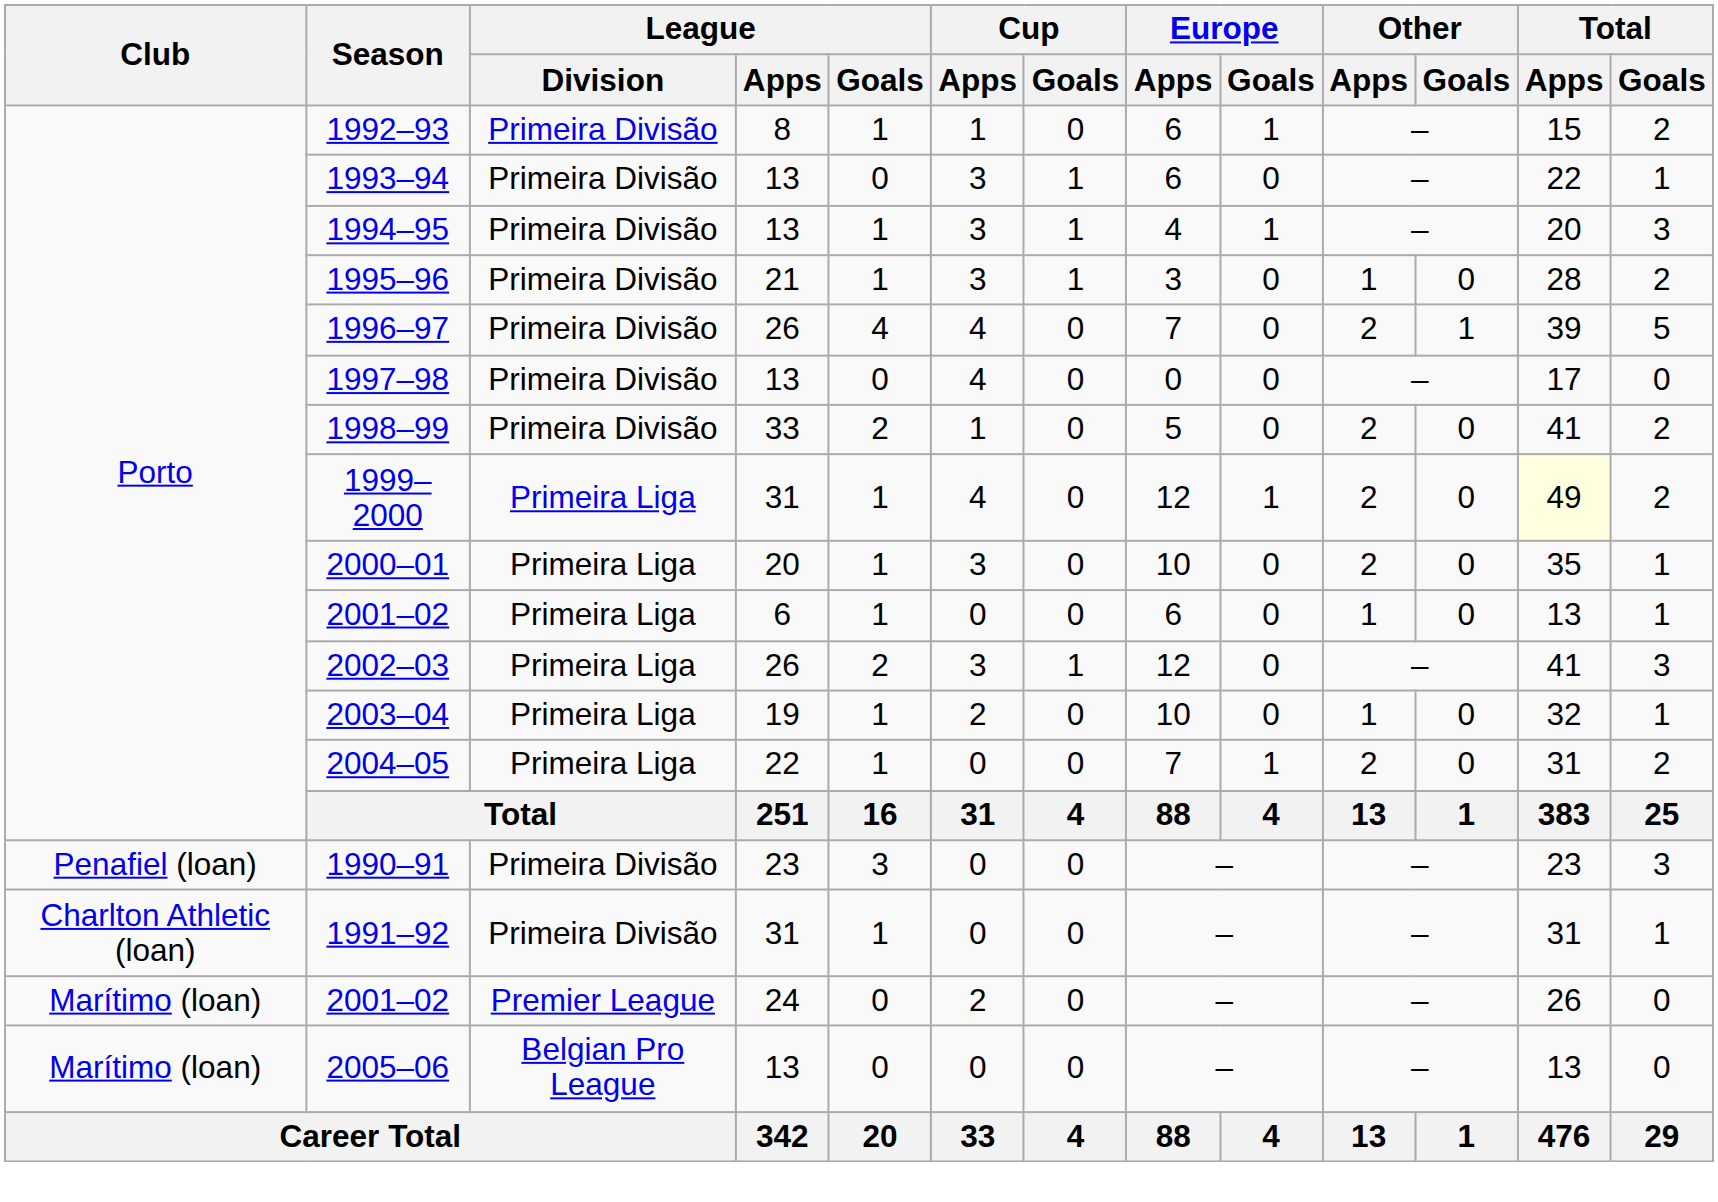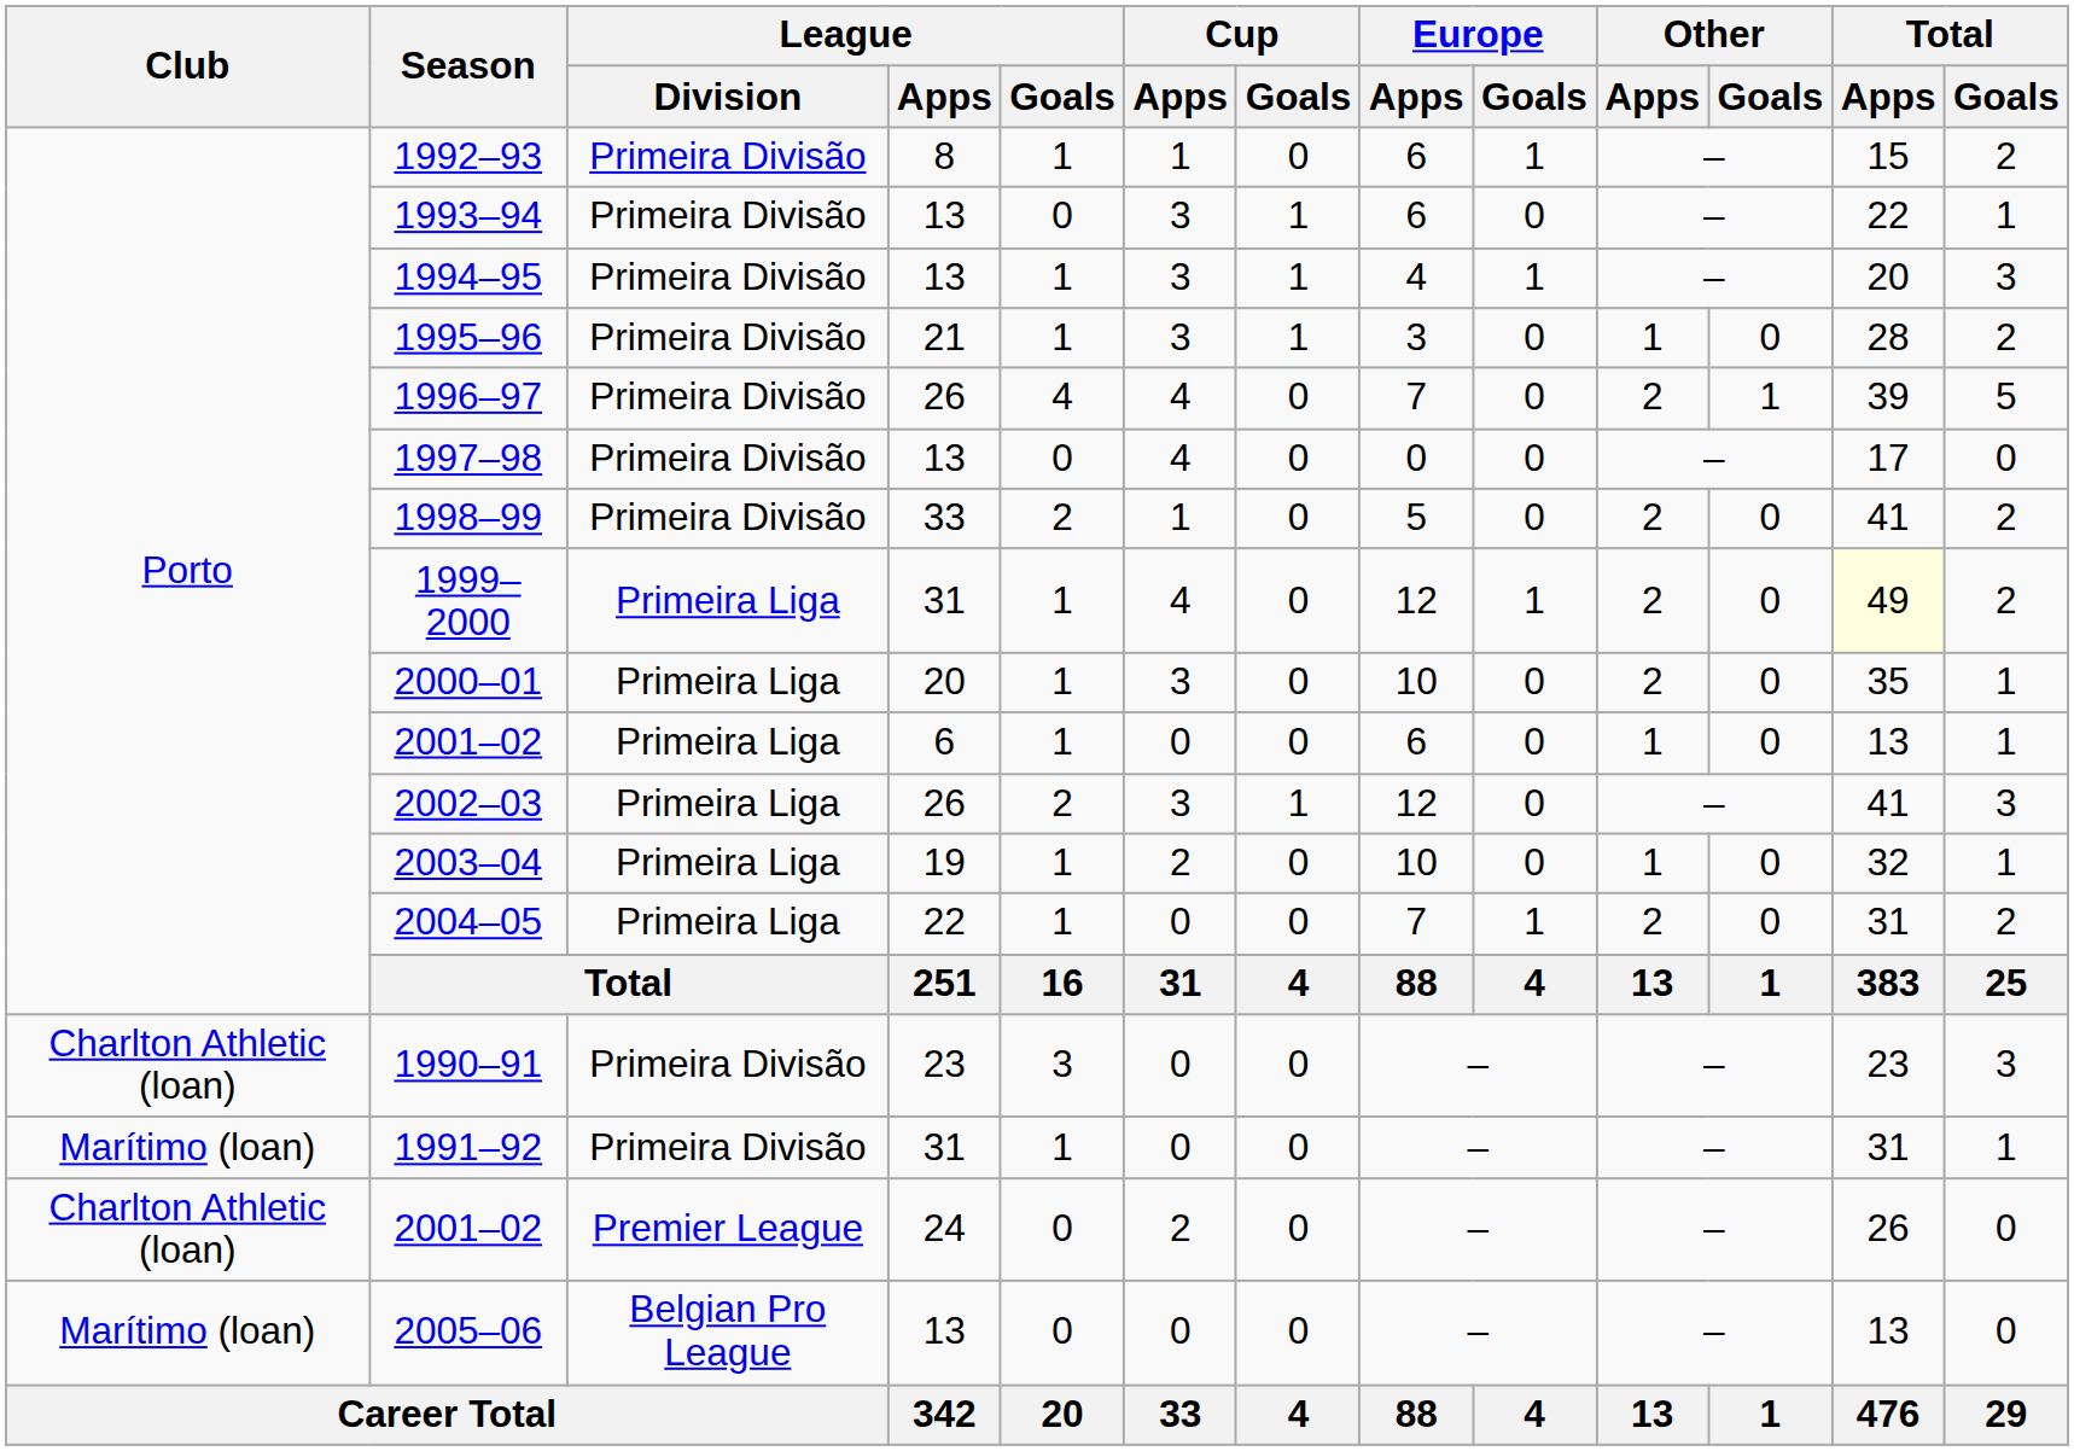1990–91 | Club: Penafiel (loan) -> Charlton Athletic (loan)
1991–92 | Club: Charlton Athletic (loan) -> Marítimo (loan)
2001–02 / 24 | Club: Marítimo (loan) -> Charlton Athletic (loan)
